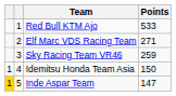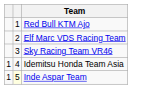- column: Points | 533 | 271 | 259 | 150 | 147
Inde Aspar Team | column 1: gold background -> no background
